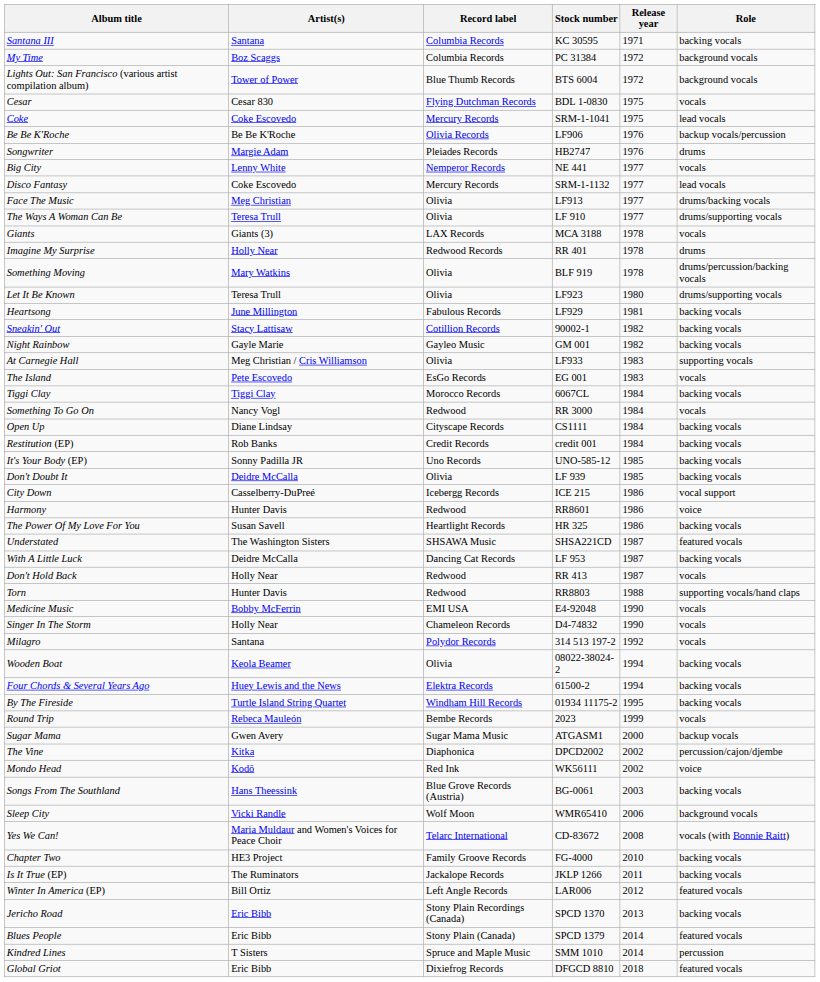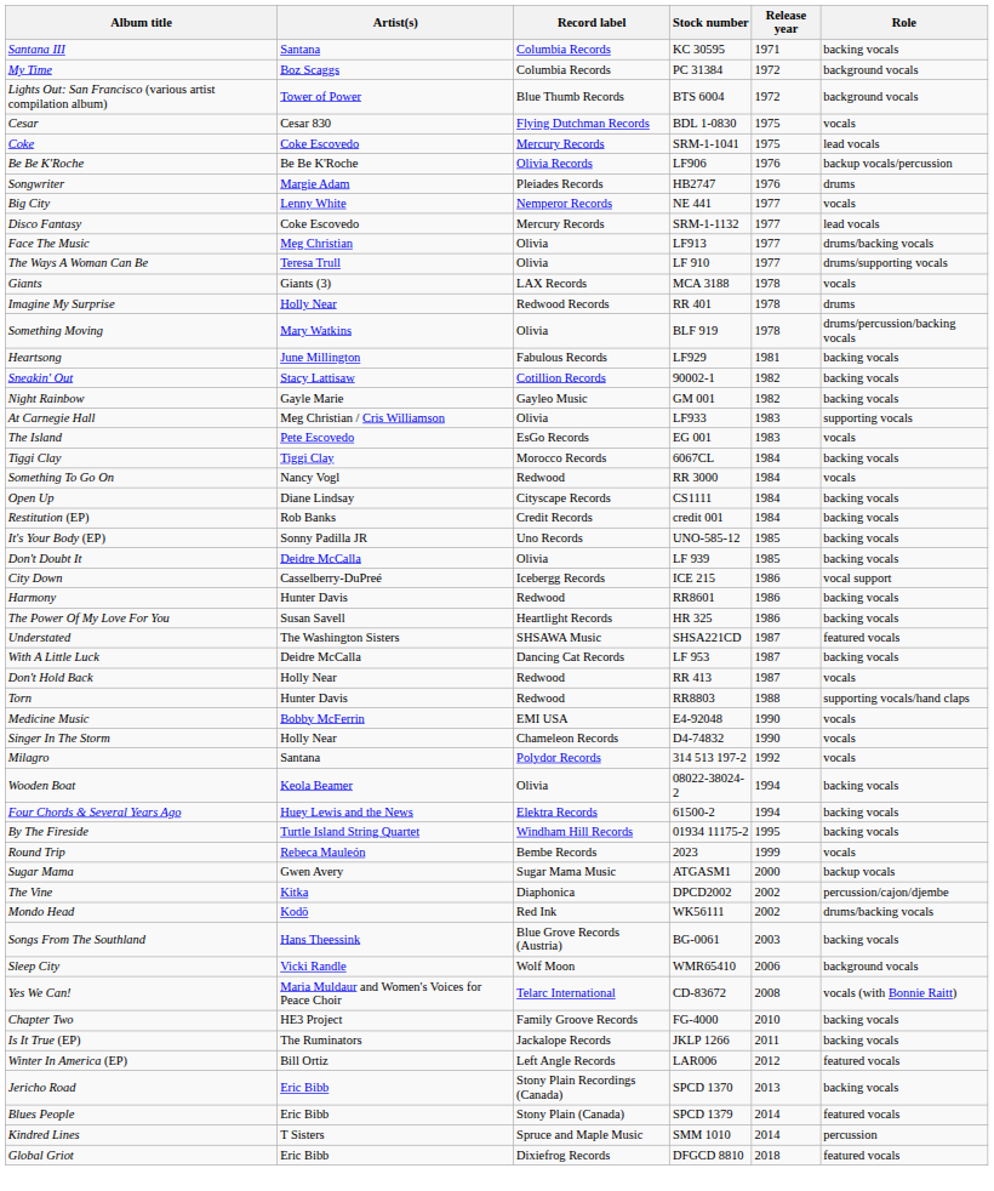- row: Let It Be Known | Teresa Trull | Olivia | LF923 | 1980 | drums/supporting vocals
Harmony | Role: voice -> backing vocals
Mondo Head | Role: voice -> drums/backing vocals
